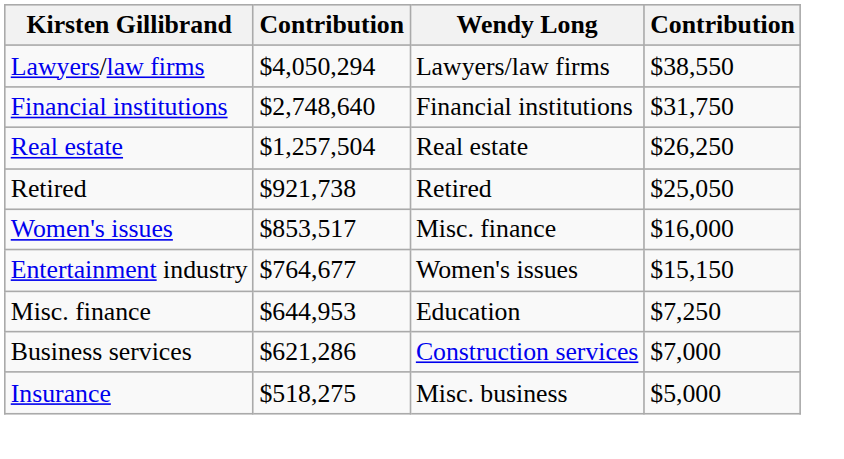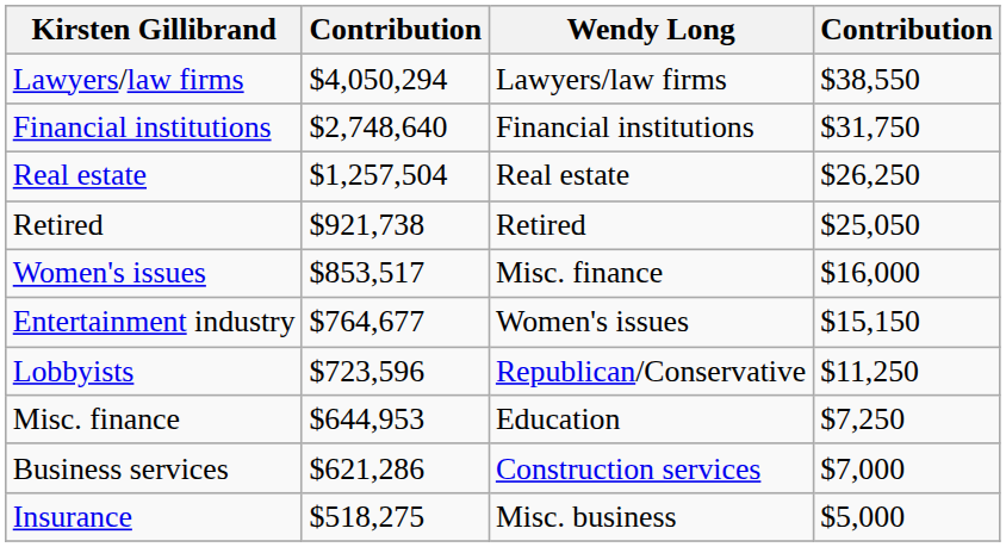+ row: Lobbyists | $723,596 | Republican/Conservative | $11,250
